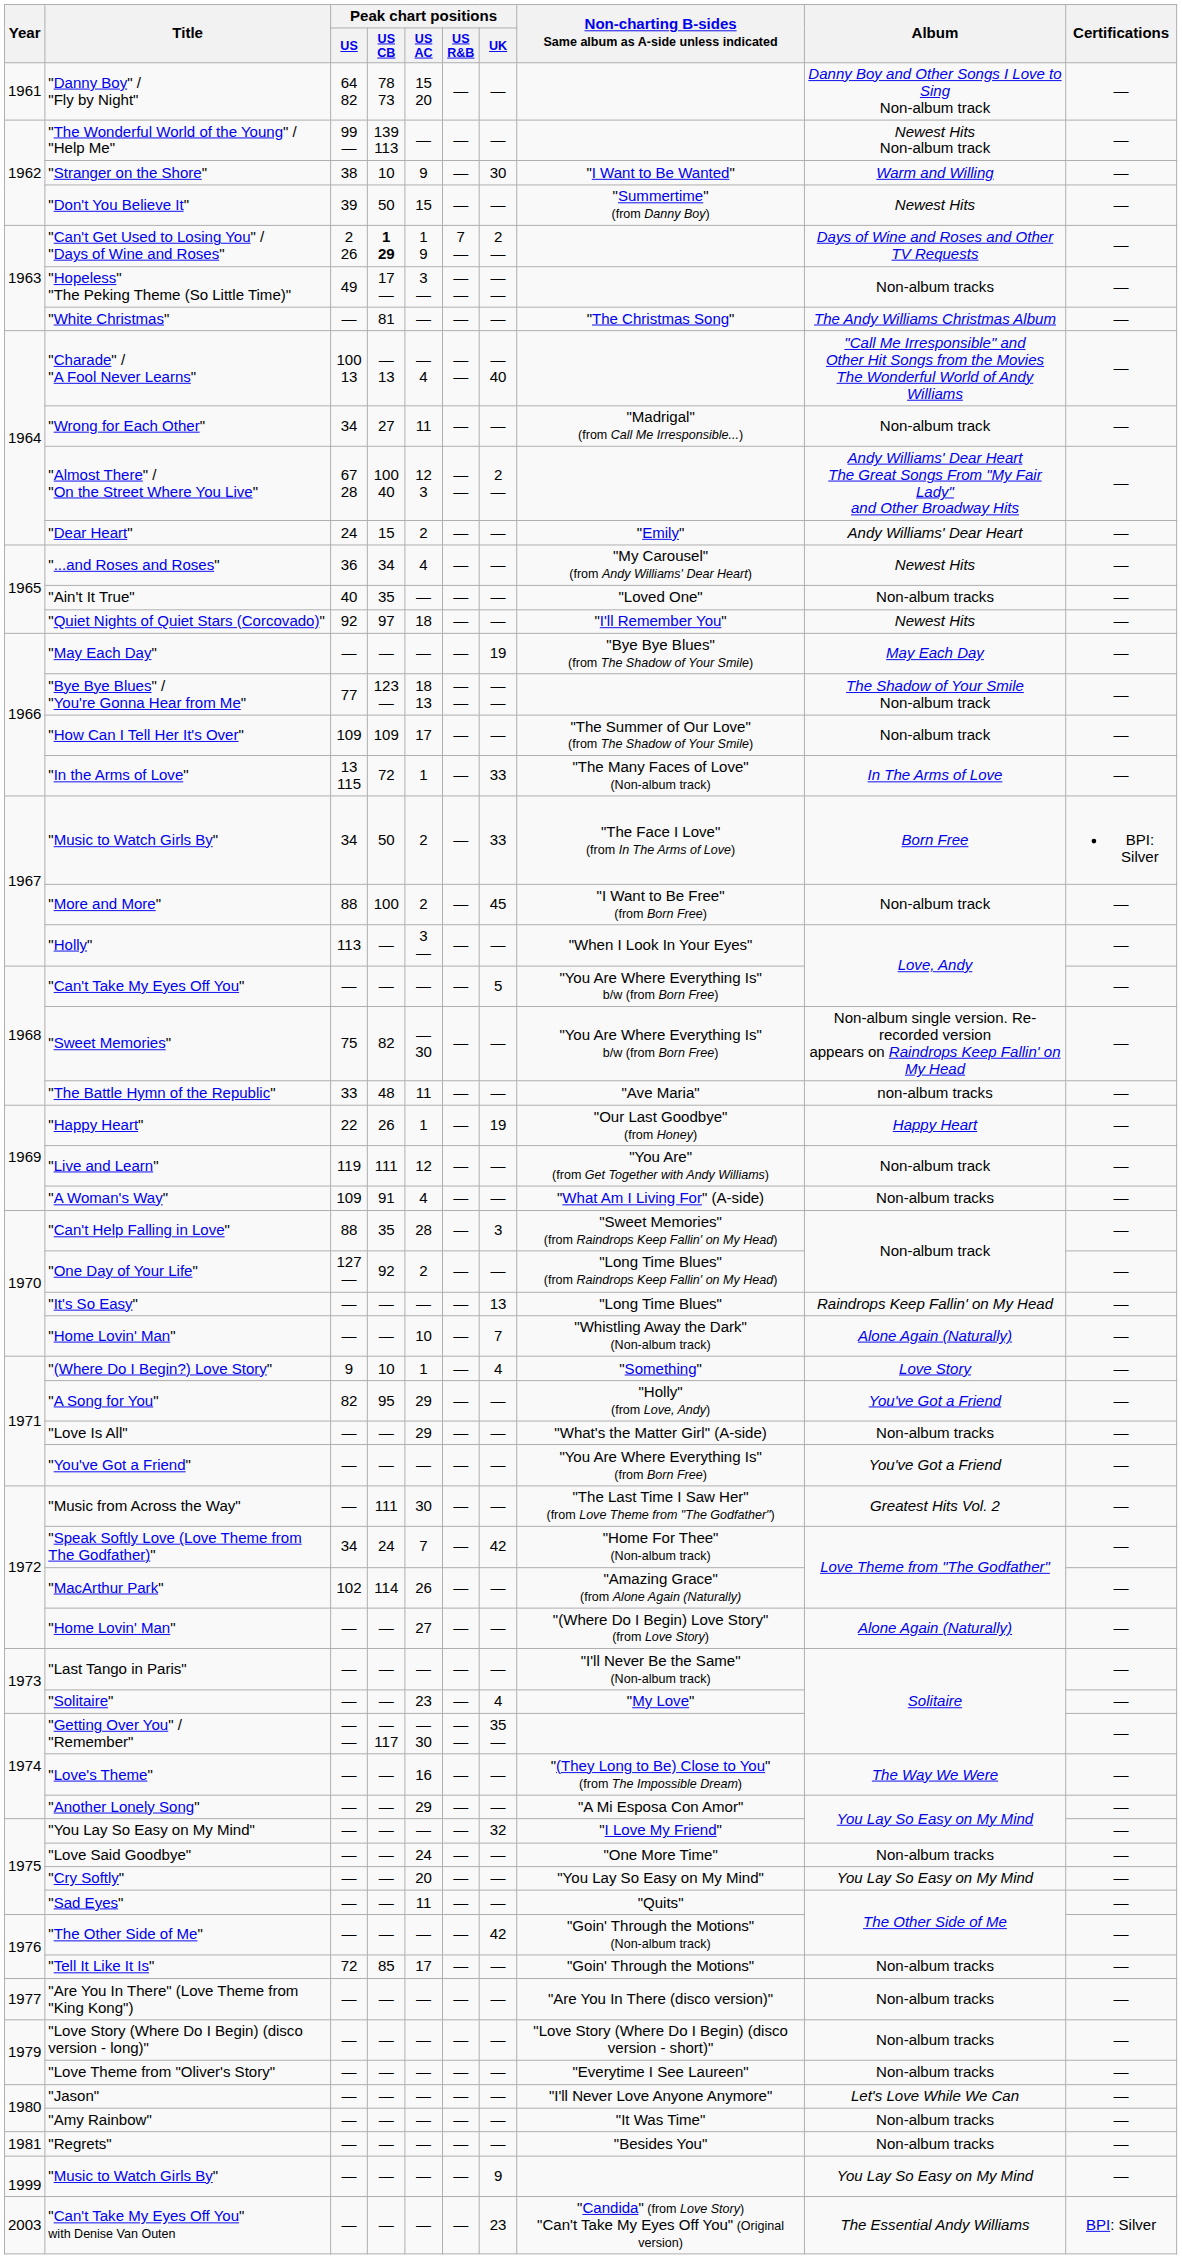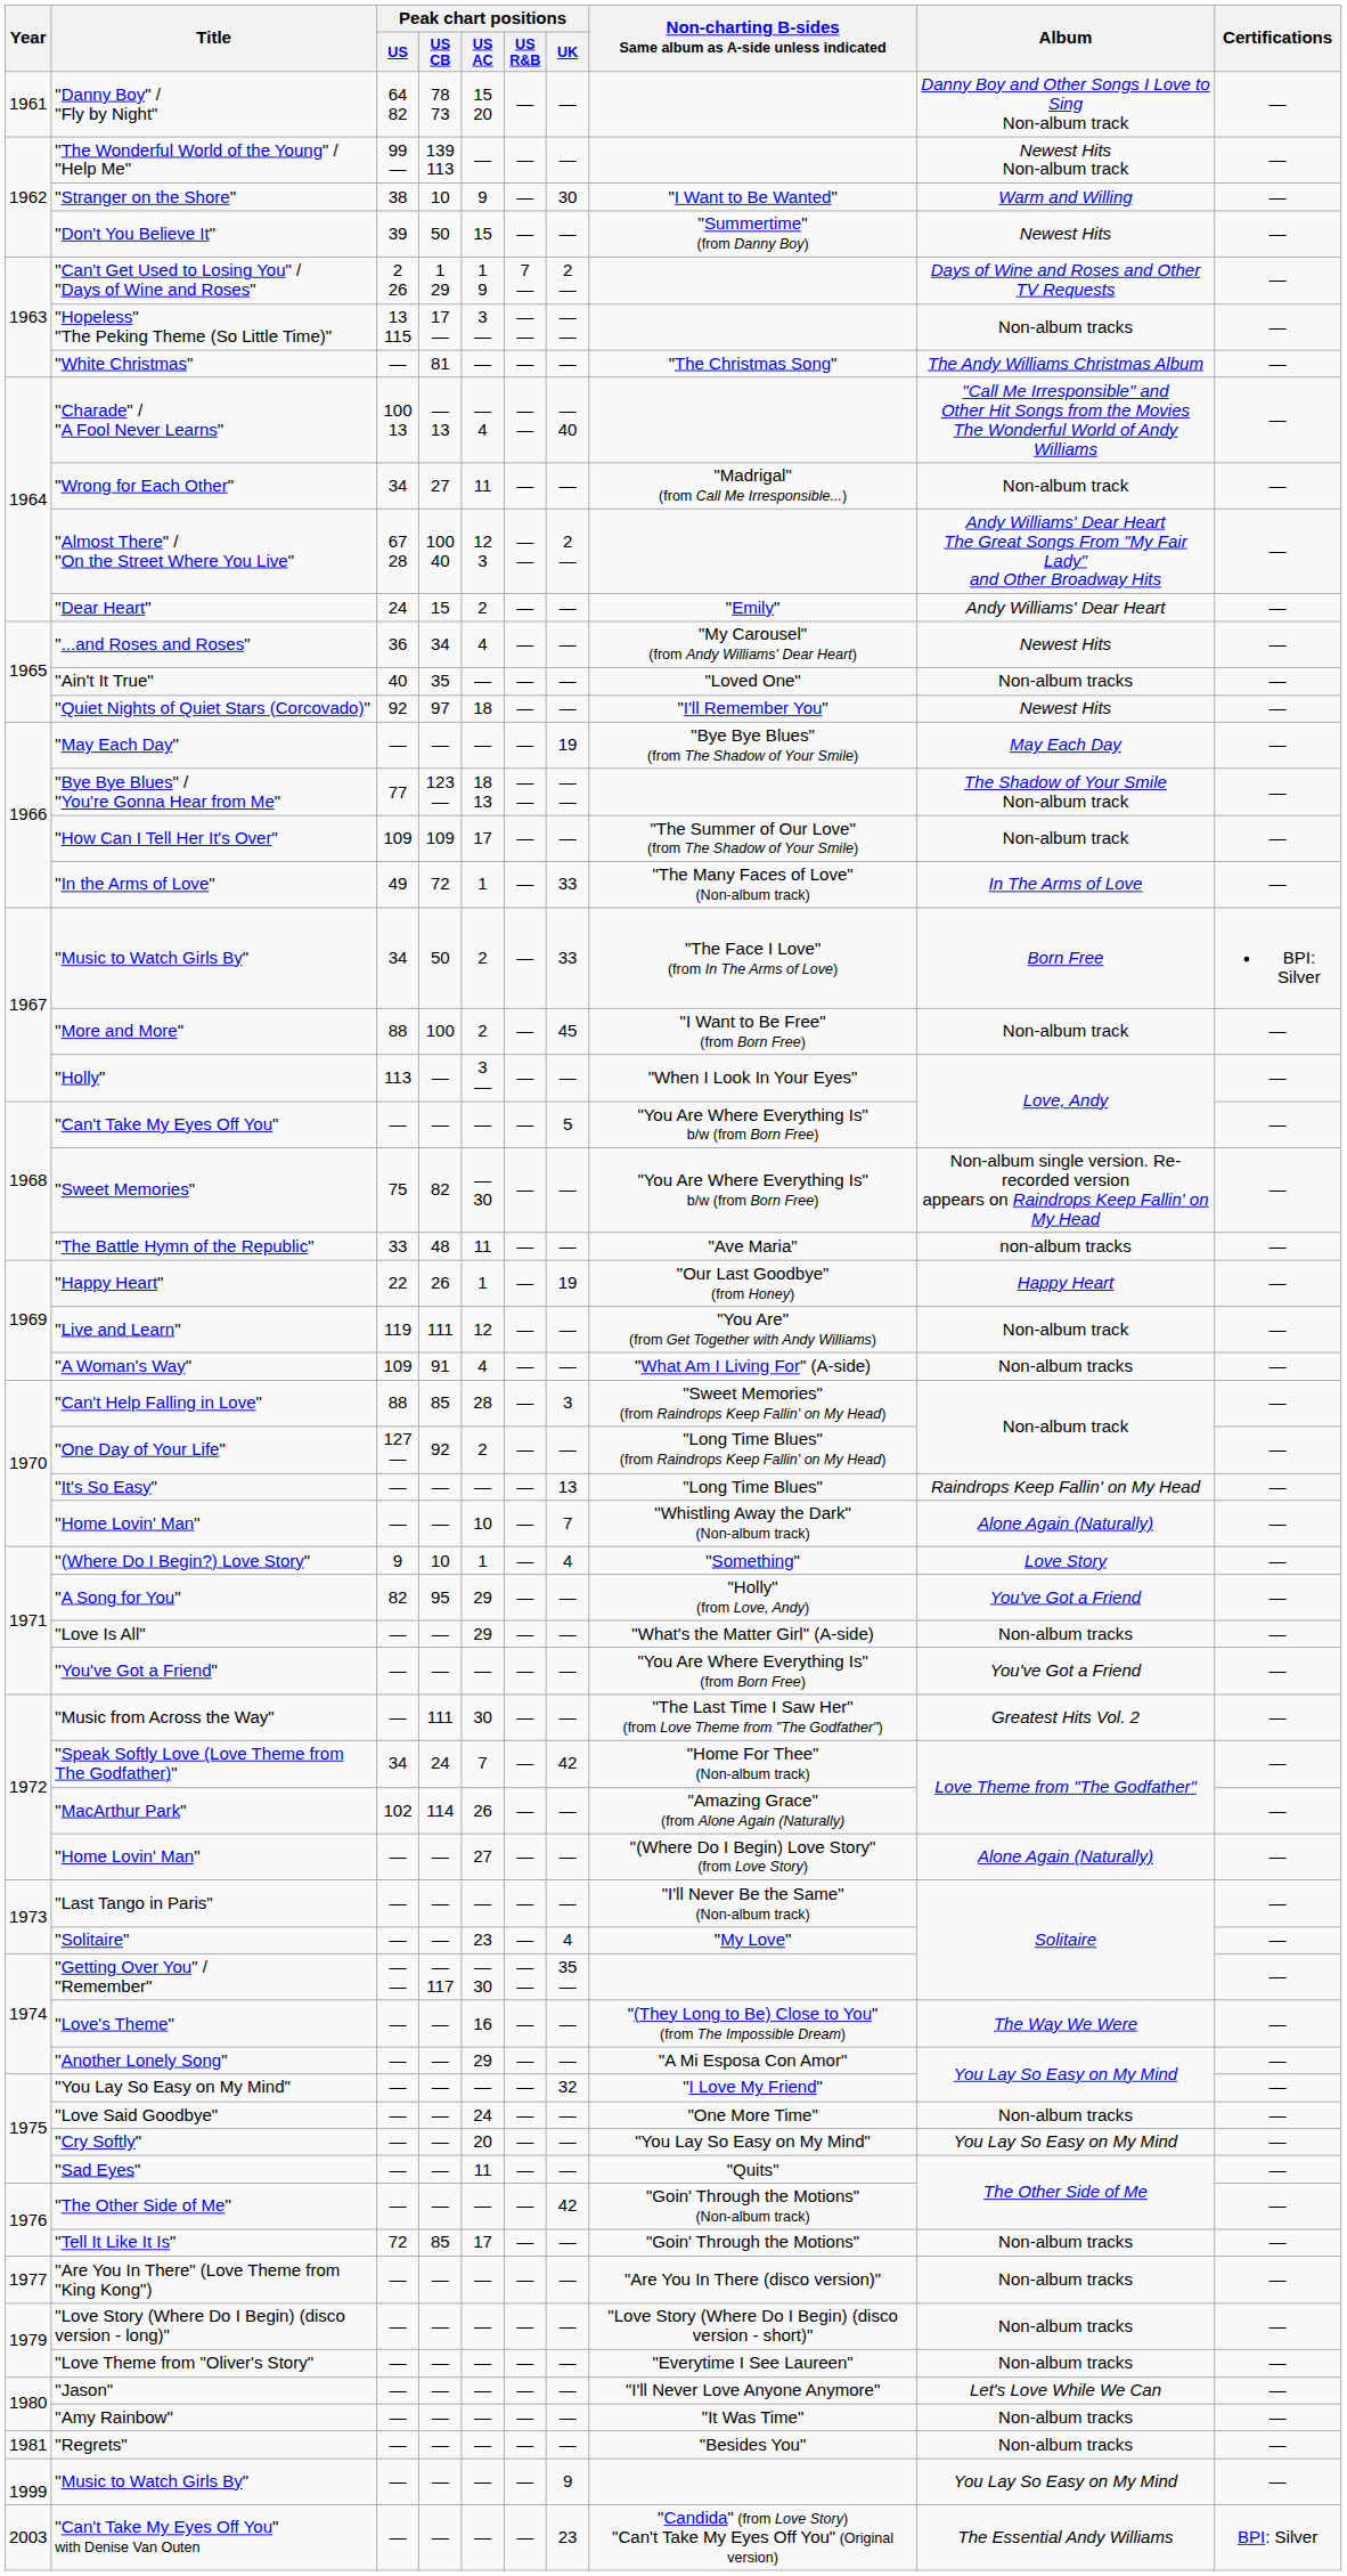"Can't Get Used to Losing You" / "Days of Wine and Roses" | Peak chart positions / US CB: bold -> normal
"Hopeless" "The Peking Theme (So Little Time)" | Peak chart positions / US: 49 -> 13 115
"In the Arms of Love" | Peak chart positions / US: 13 115 -> 49
"Can't Help Falling in Love" | Peak chart positions / US CB: 35 -> 85
